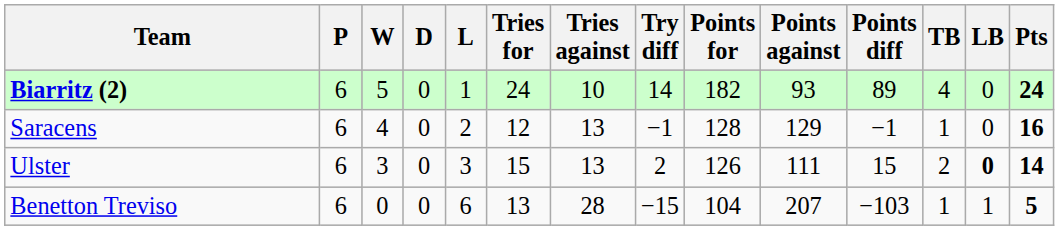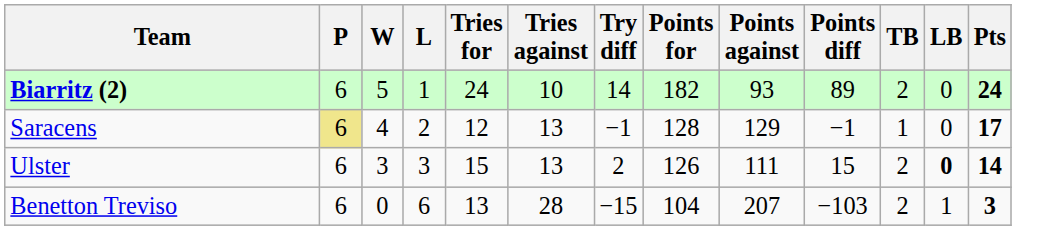- column: D | 0 | 0 | 0 | 0
Biarritz (2) | TB: 4 -> 2
Saracens | P: no background -> khaki background
Saracens | Pts: 16 -> 17
Benetton Treviso | TB: 1 -> 2
Benetton Treviso | Pts: 5 -> 3
